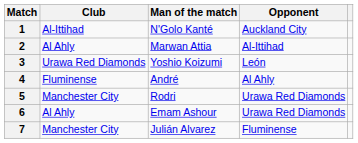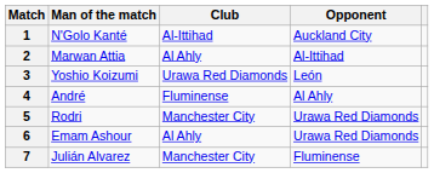columns swapped: Man of the match <-> Club
